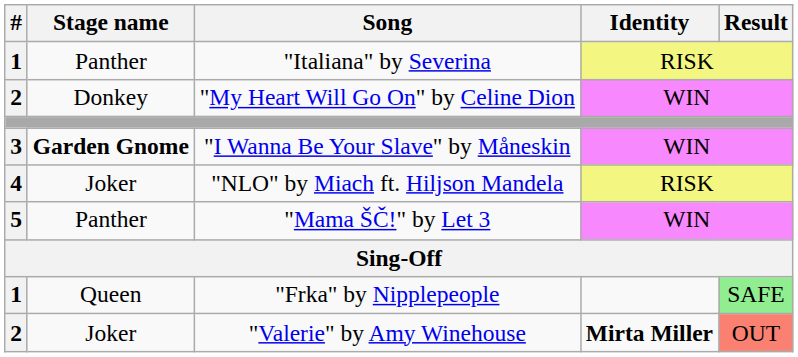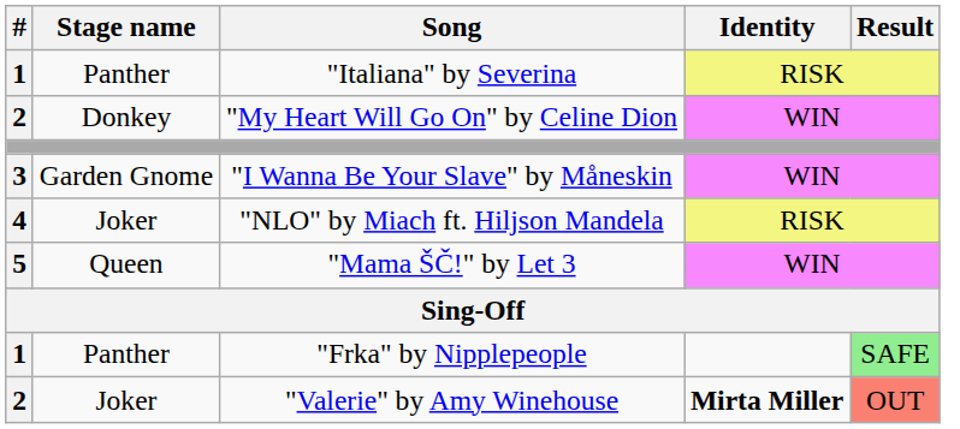"I Wanna Be Your Slave" by Måneskin | Stage name: bold -> normal
"Mama ŠČ!" by Let 3 | Stage name: Panther -> Queen
"Frka" by Nipplepeople | Stage name: Queen -> Panther
